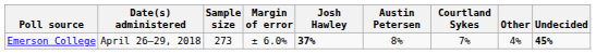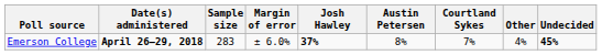Emerson College | Date(s) administered: normal -> bold
Emerson College | Sample size: 273 -> 283
